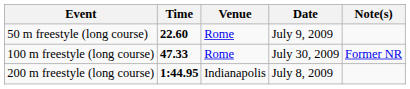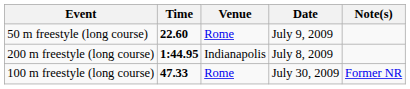rows swapped: 100 m freestyle (long course) <-> 200 m freestyle (long course)
